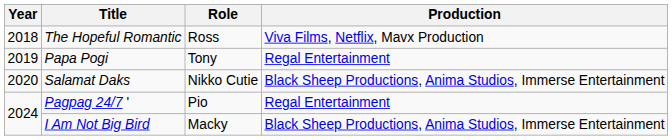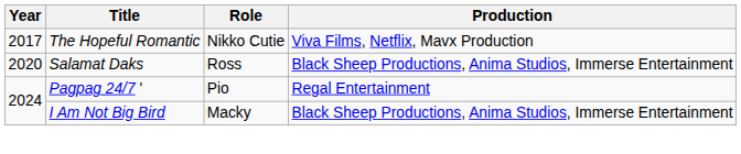The Hopeful Romantic | Year: 2018 -> 2017
The Hopeful Romantic | Role: Ross -> Nikko Cutie
- row: 2019 | Papa Pogi | Tony | Regal Entertainment
Salamat Daks | Role: Nikko Cutie -> Ross
